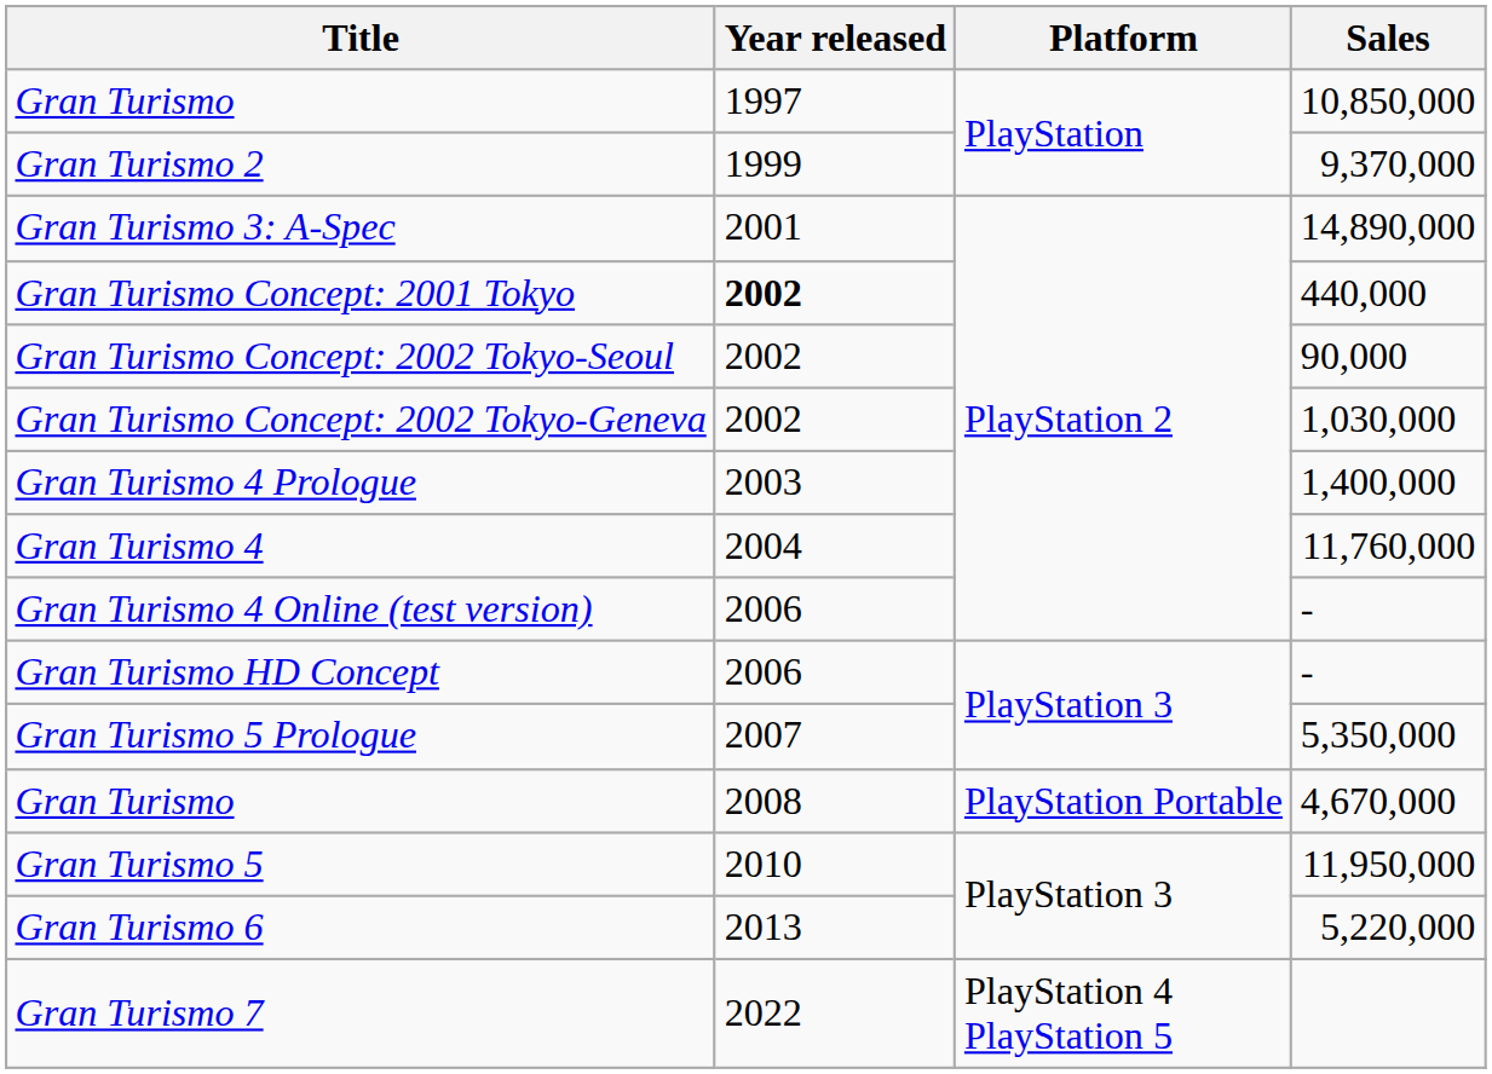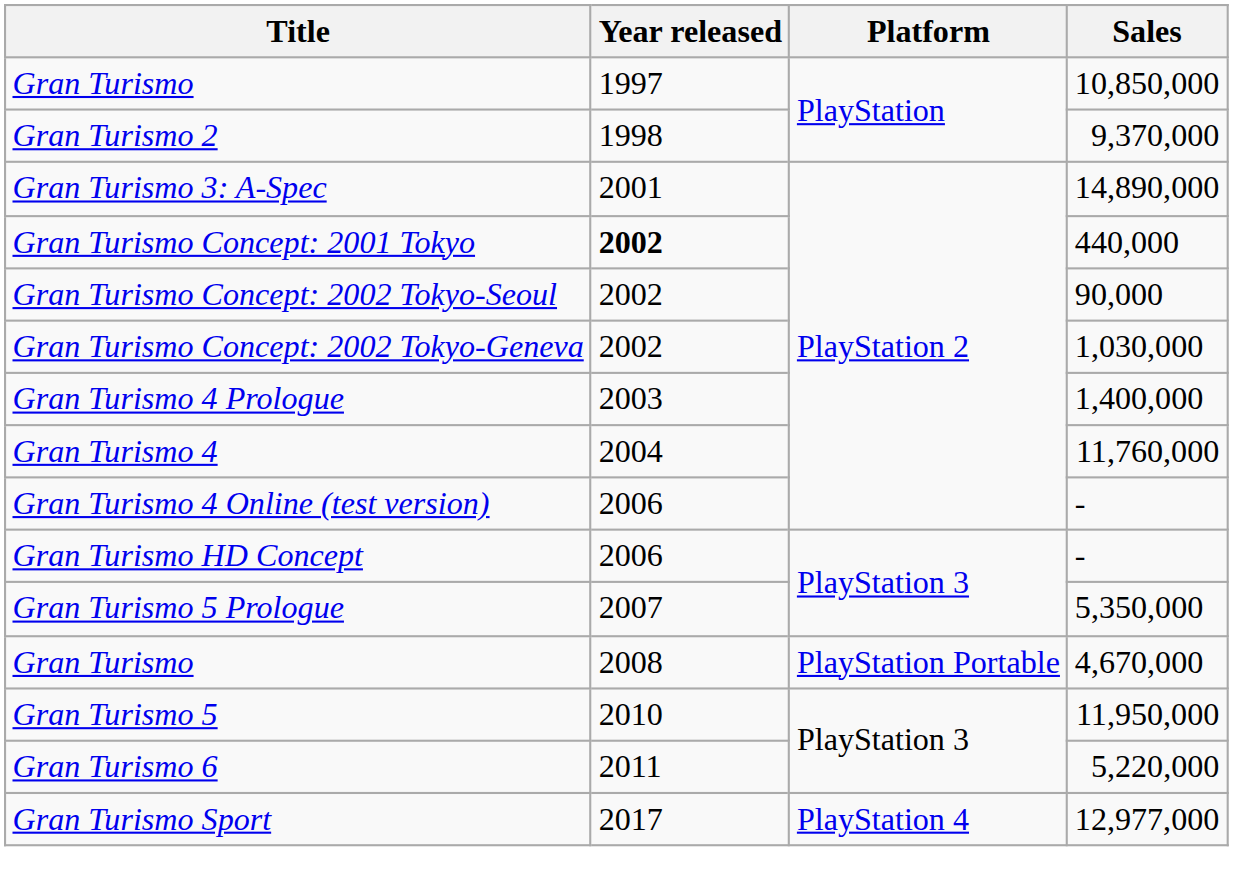Gran Turismo 2 | Year released: 1999 -> 1998
Gran Turismo 6 | Year released: 2013 -> 2011
+ row: Gran Turismo Sport | 2017 | PlayStation 4 | 12,977,000
- row: Gran Turismo 7 | 2022 | PlayStation 4 PlayStation 5
